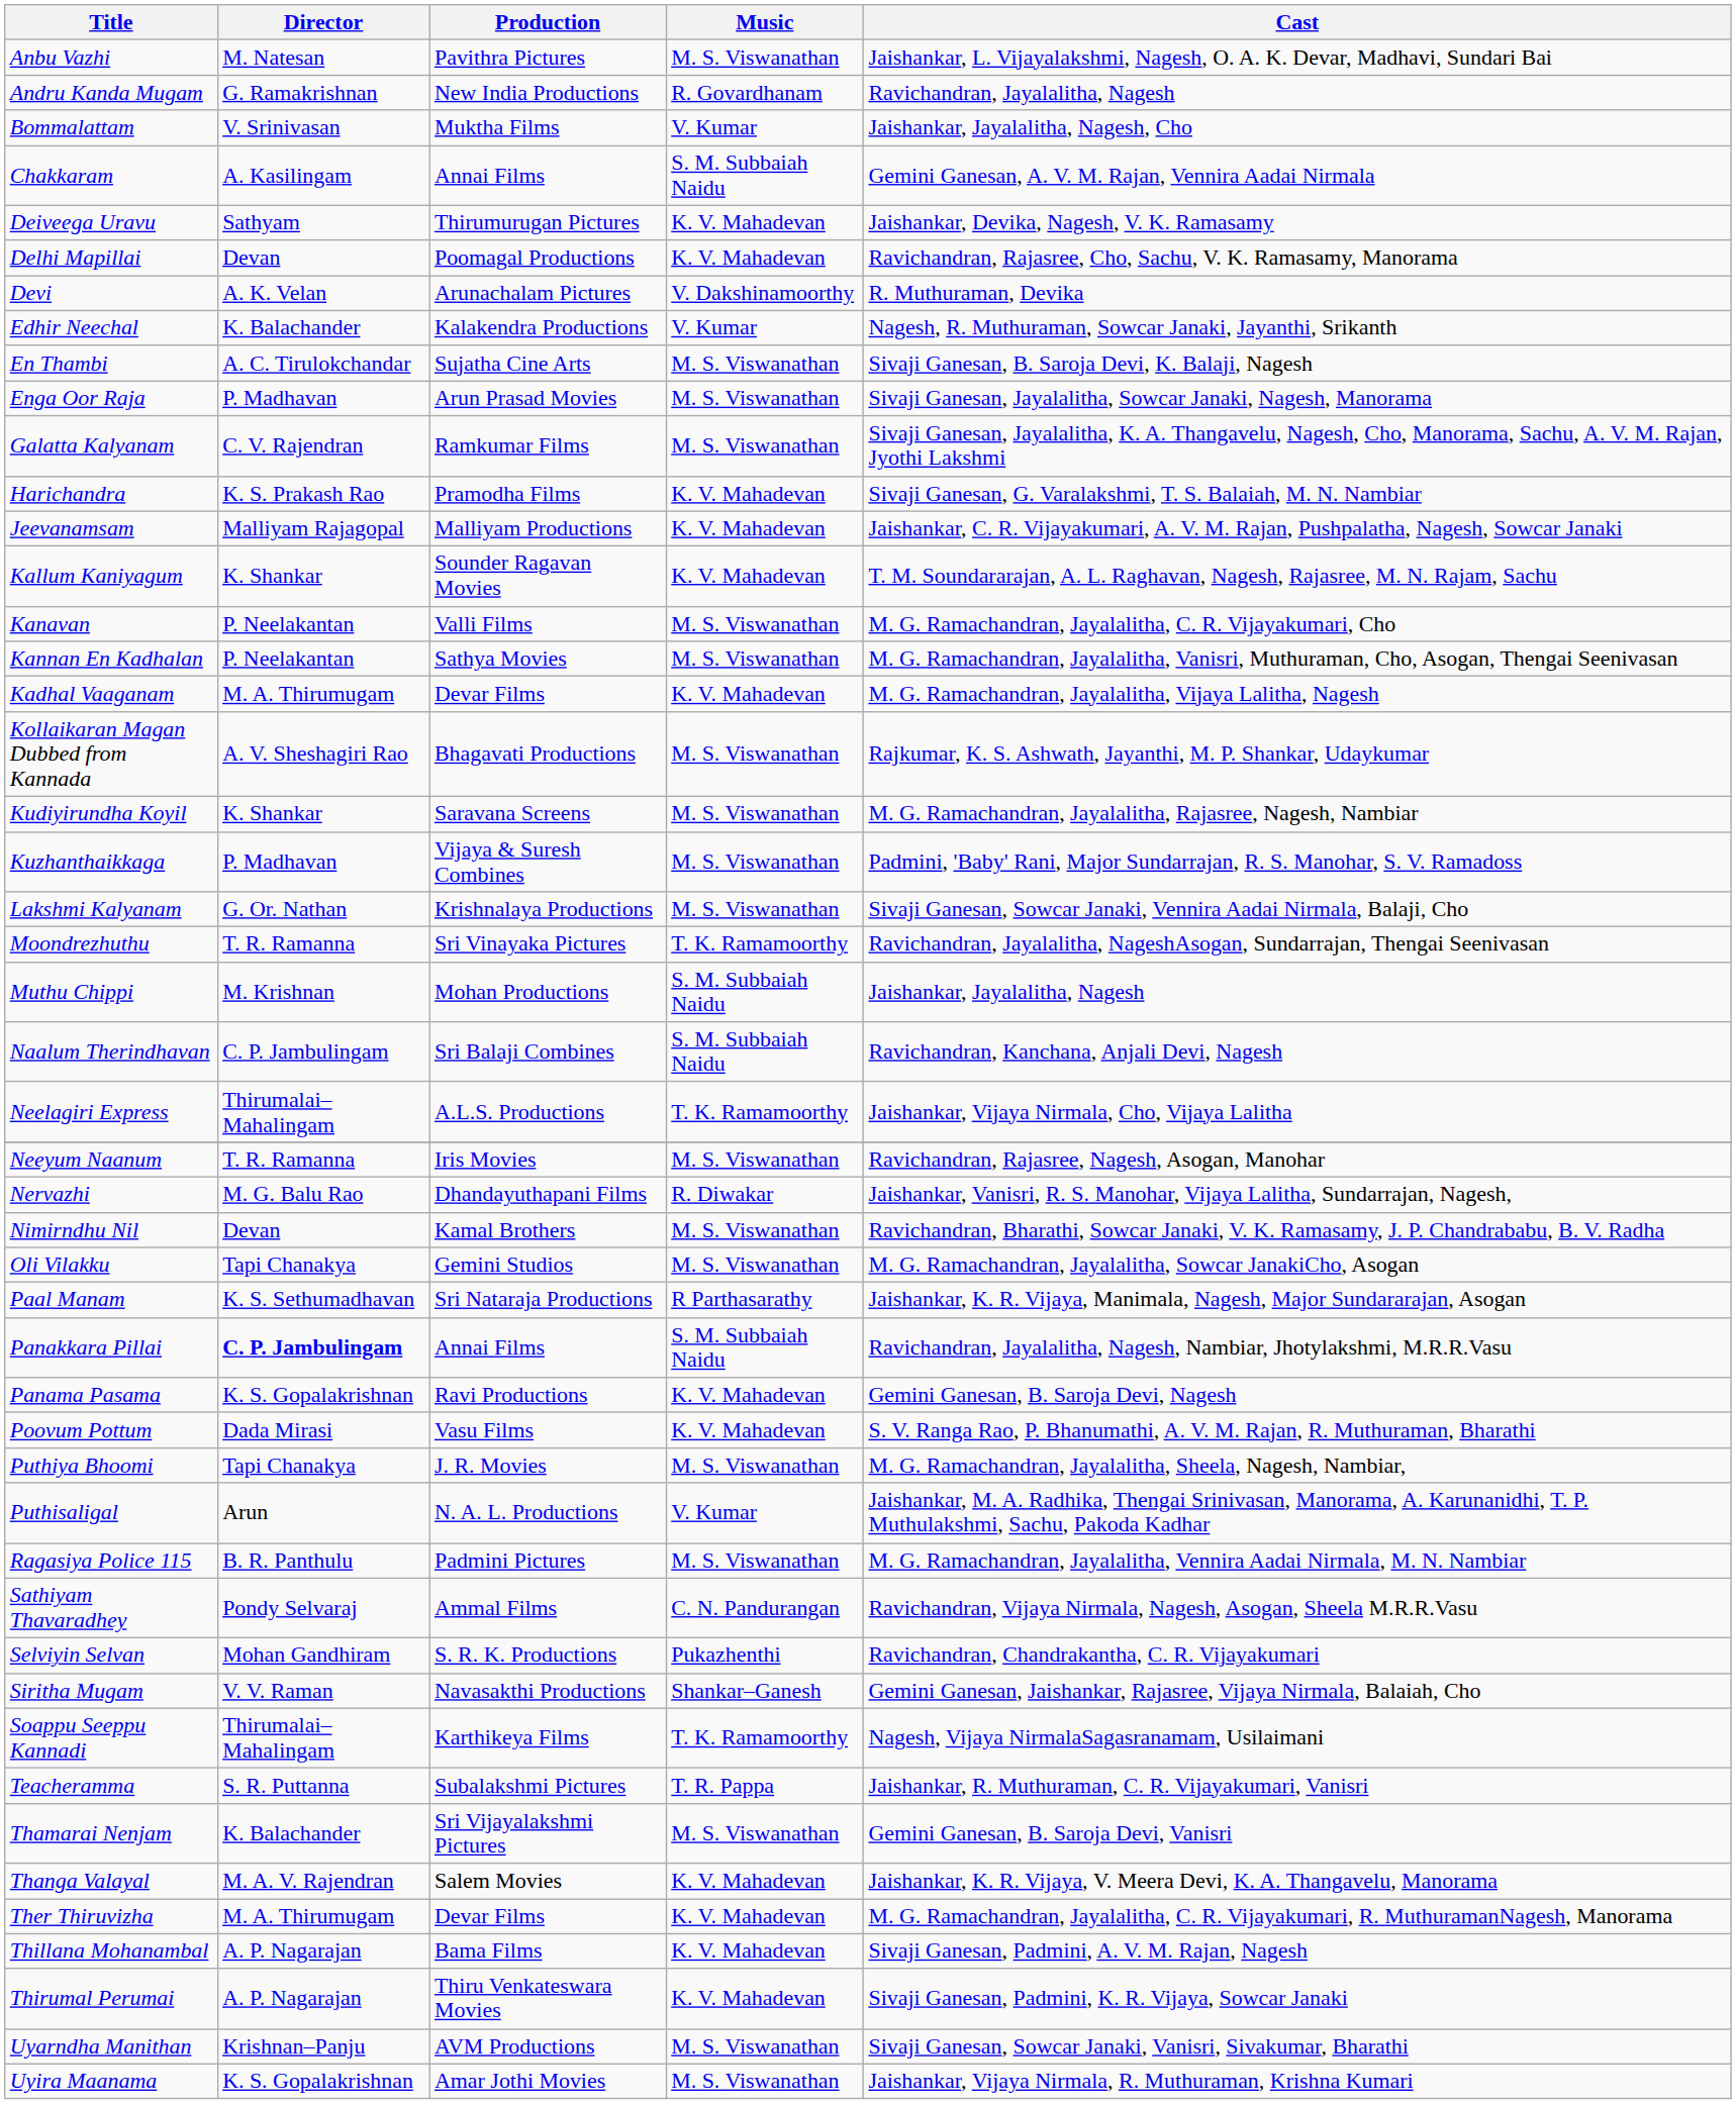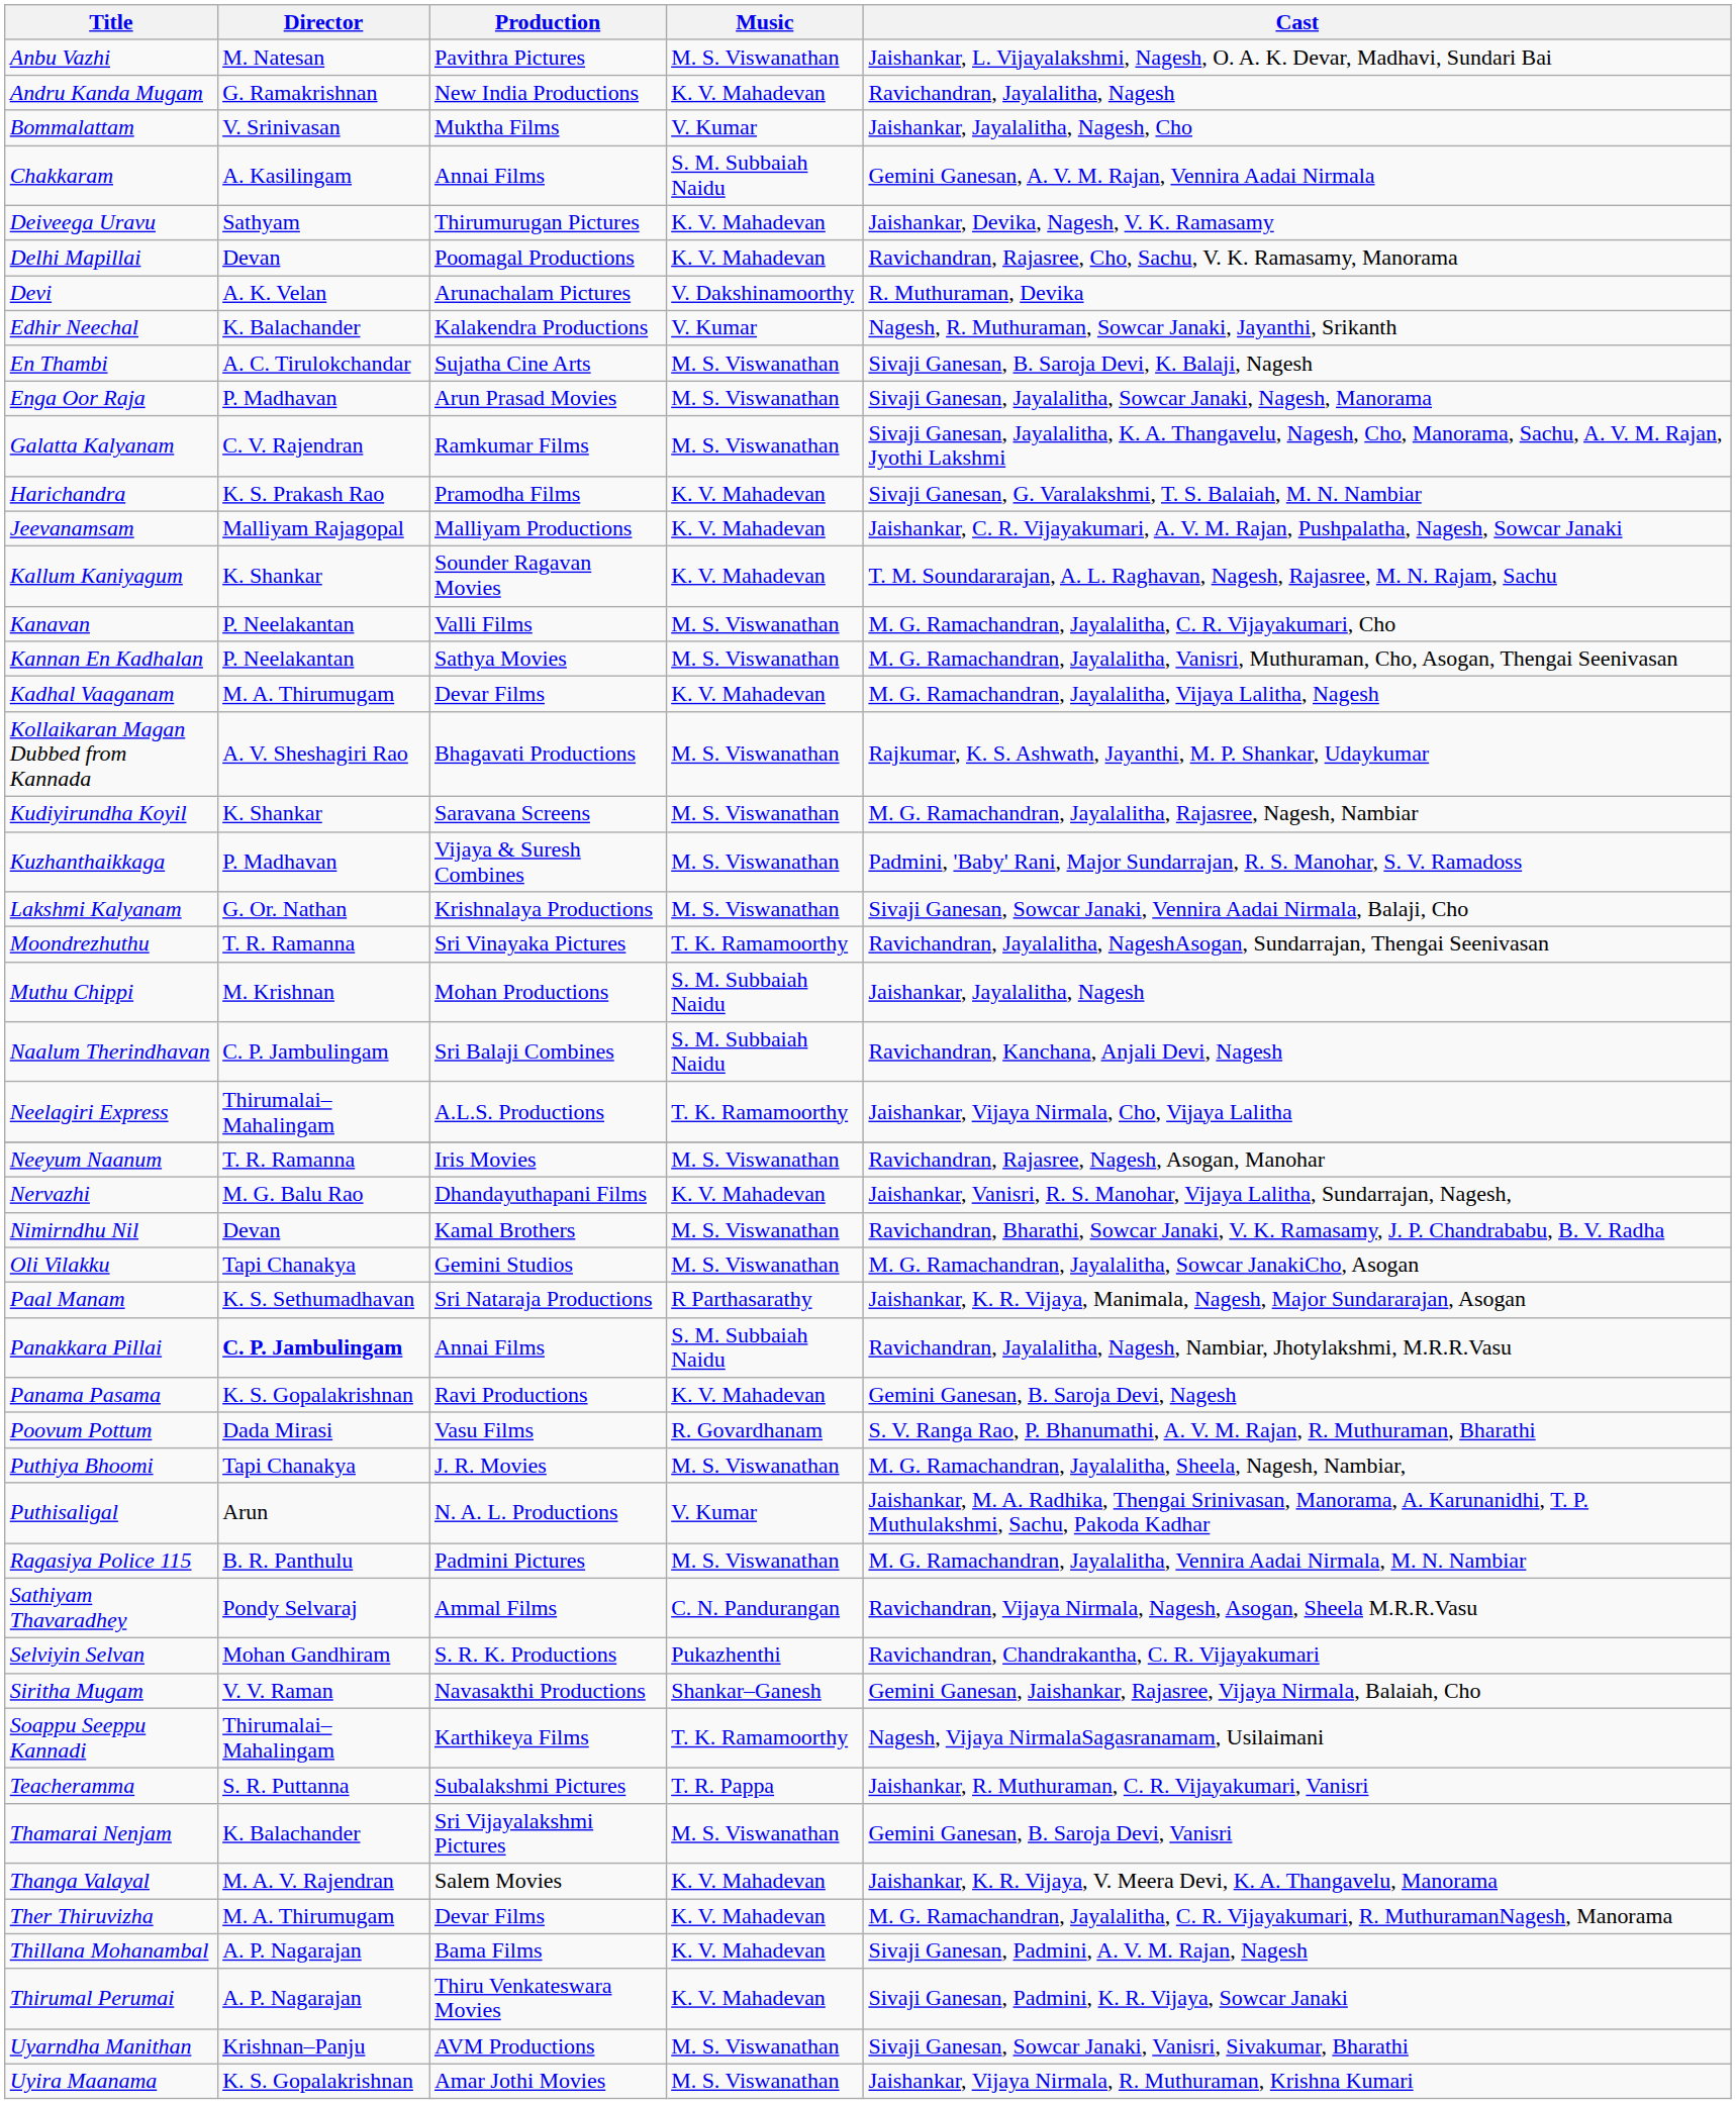Andru Kanda Mugam | Music: R. Govardhanam -> K. V. Mahadevan
Nervazhi | Music: R. Diwakar -> K. V. Mahadevan
Poovum Pottum | Music: K. V. Mahadevan -> R. Govardhanam
